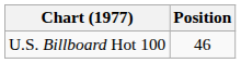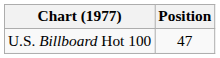U.S. Billboard Hot 100 | Position: 46 -> 47
